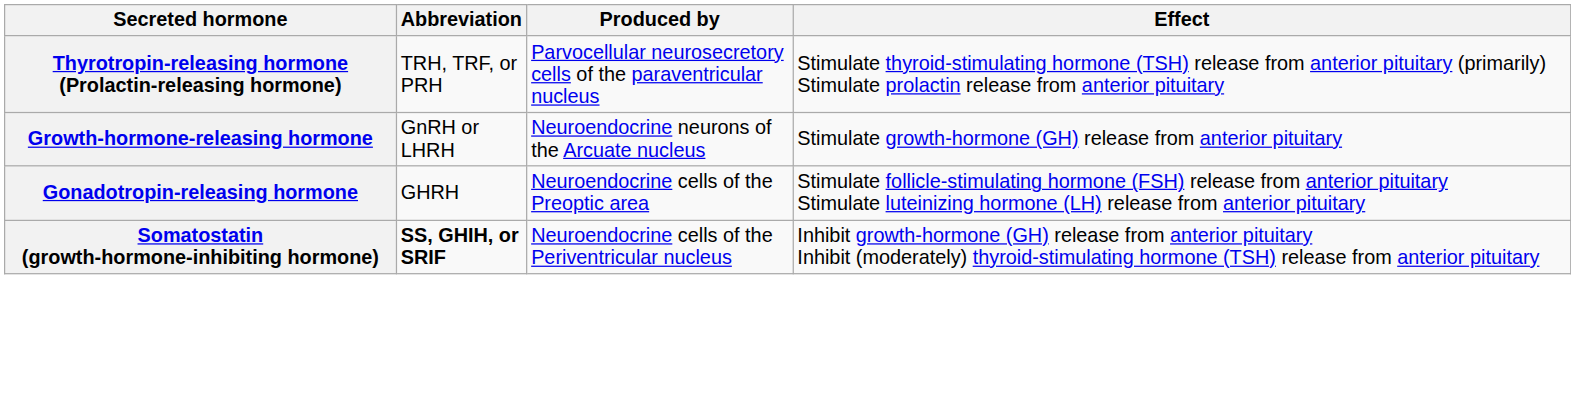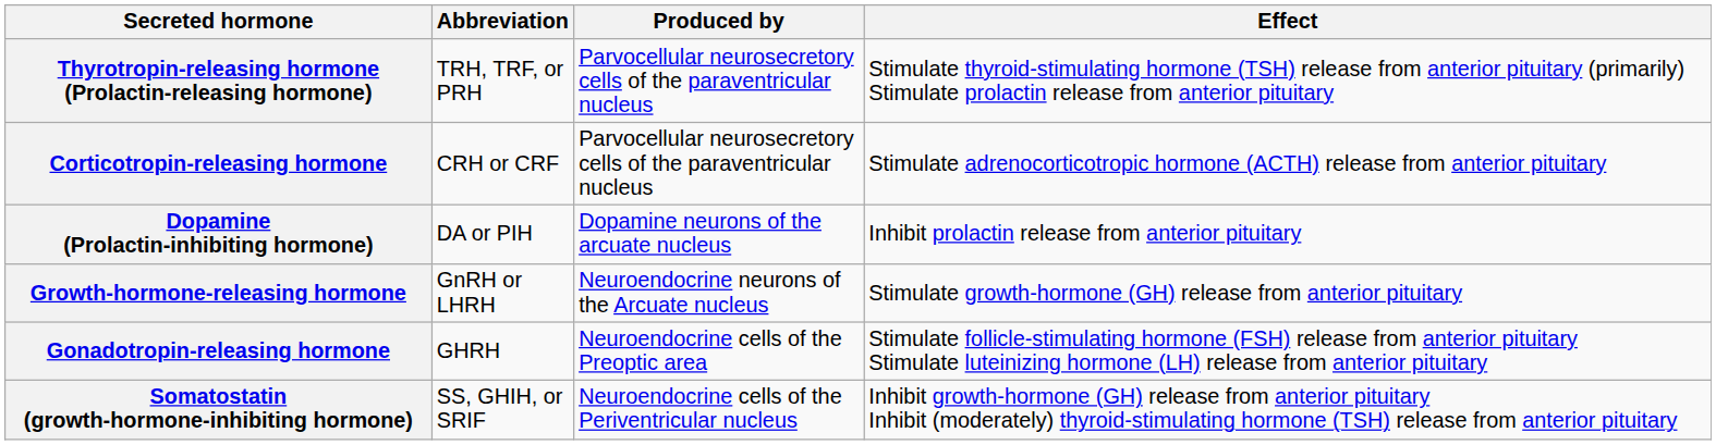+ row: Corticotropin-releasing hormone | CRH or CRF | Parvocellular neurosecretory cells of the paraventricular nucleus | Stimulate adrenocorticotropic hormone (ACTH) release from anterior pituitary
+ row: Dopamine (Prolactin-inhibiting hormone) | DA or PIH | Dopamine neurons of the arcuate nucleus | Inhibit prolactin release from anterior pituitary
Somatostatin (growth-hormone-inhibiting hormone) | Abbreviation: bold -> normal
